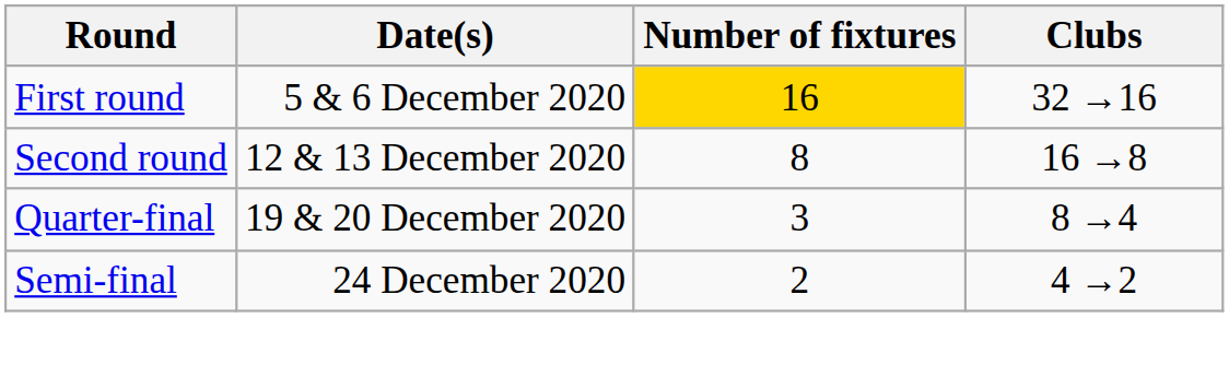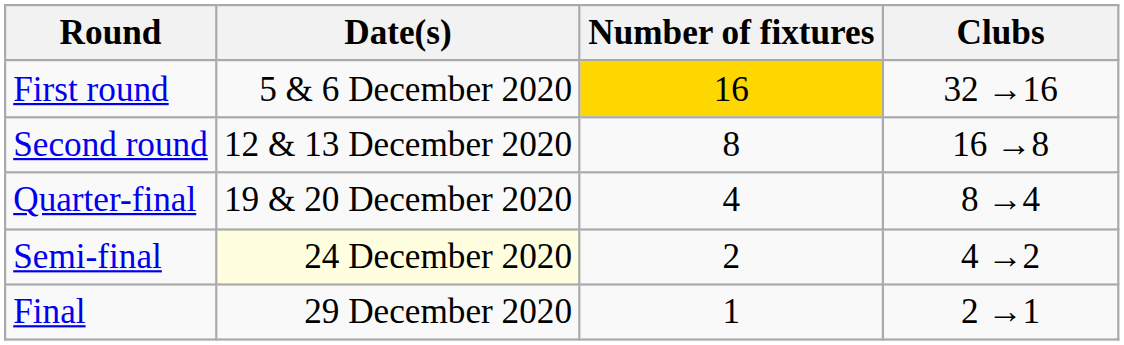Quarter-final | Number of fixtures: 3 -> 4
Semi-final | Date(s): no background -> lightyellow background
+ row: Final | 29 December 2020 | 1 | 2 →1
